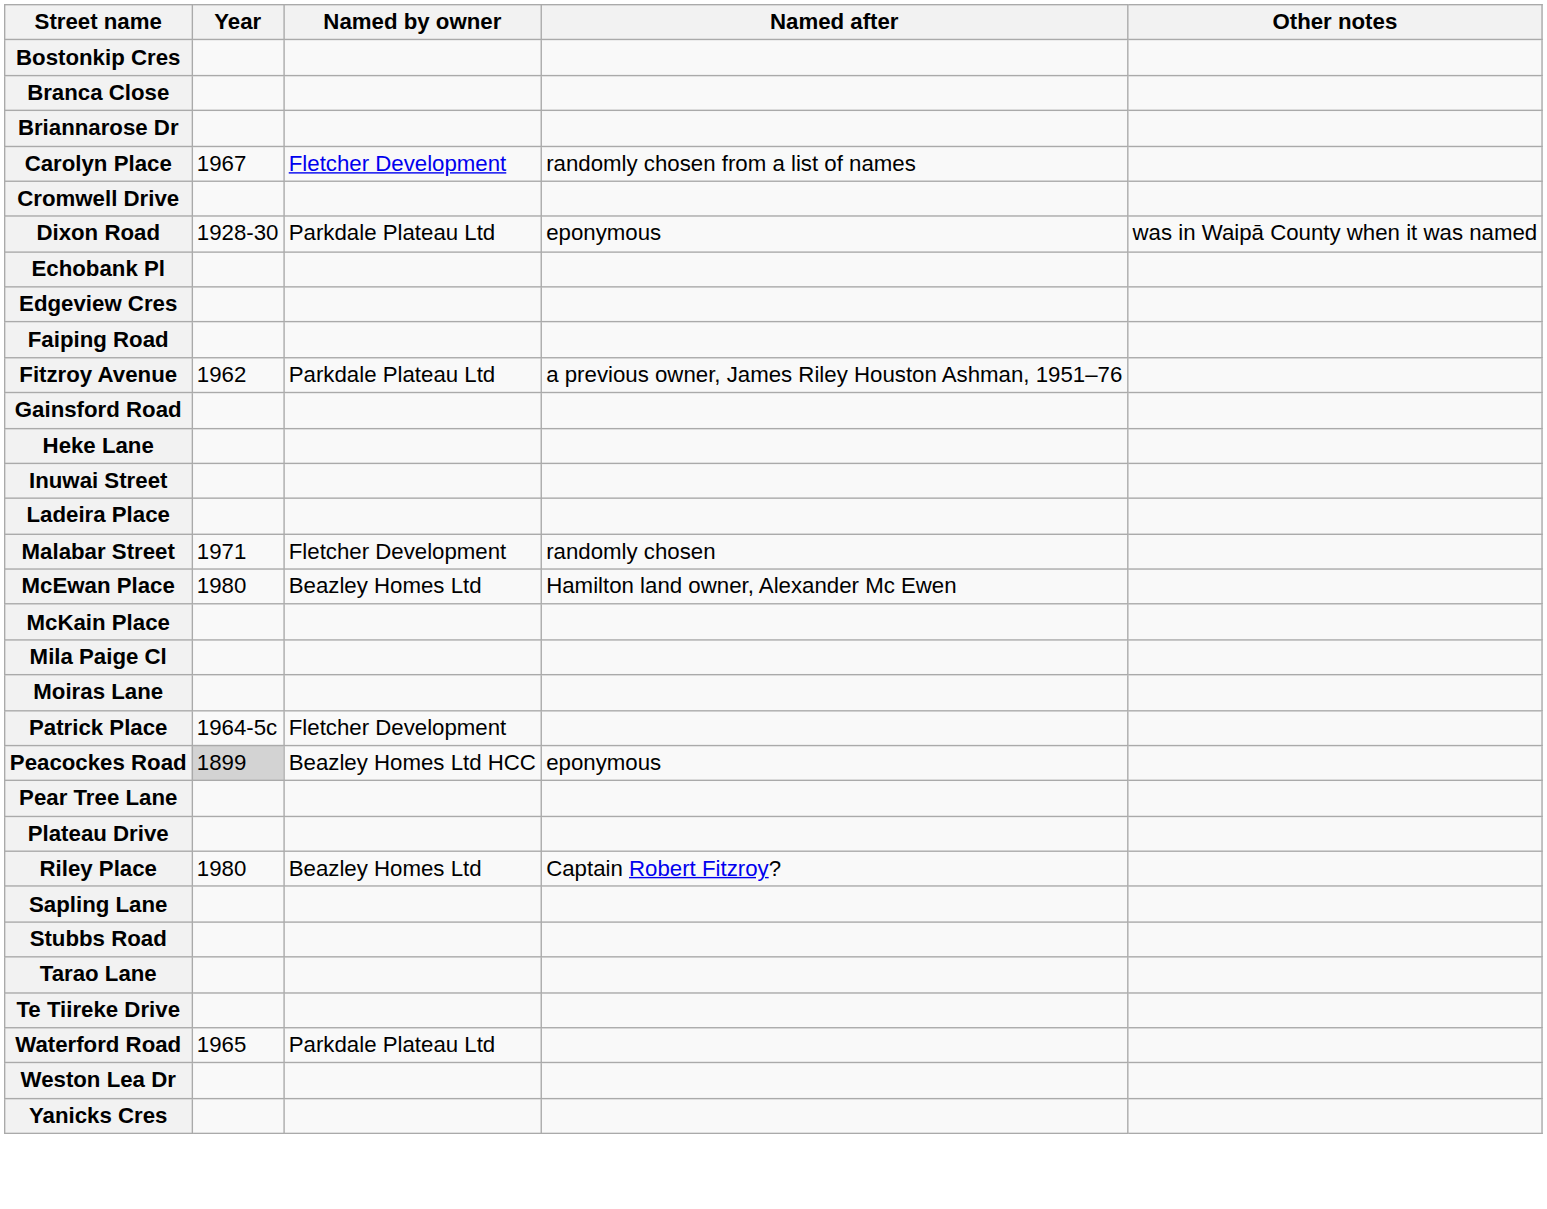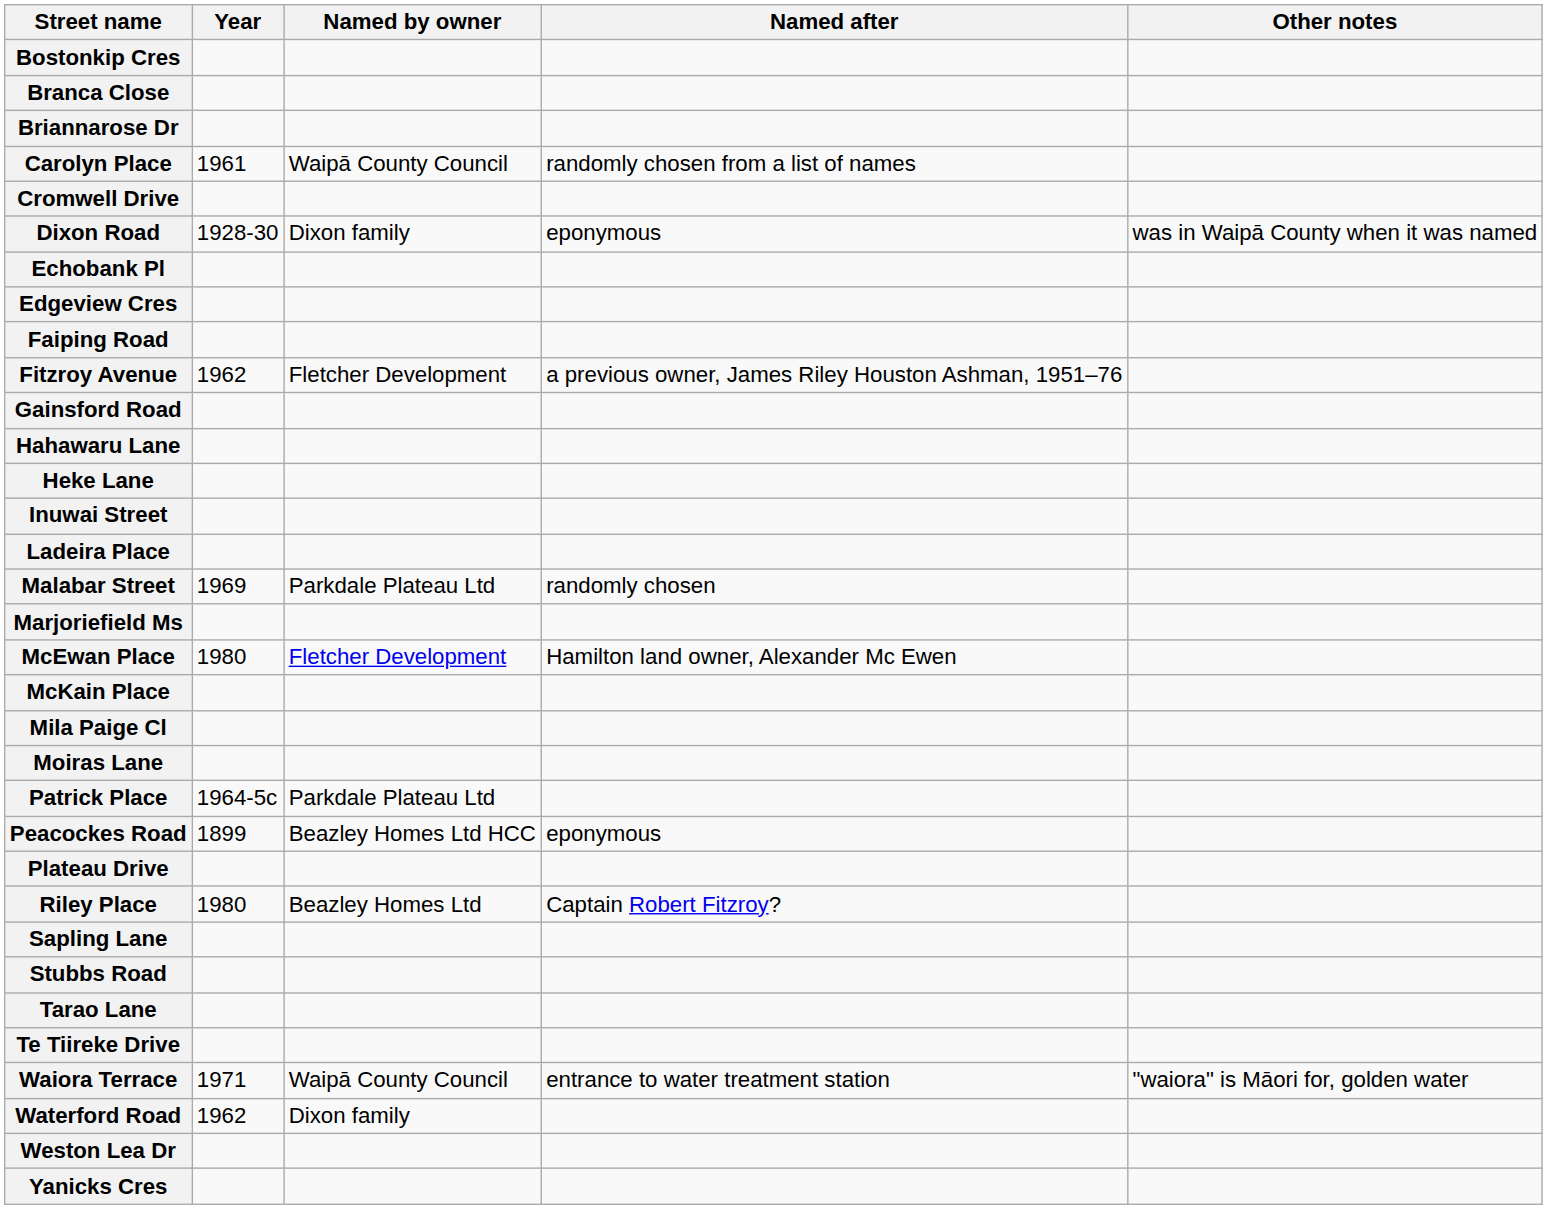Carolyn Place | Year: 1967 -> 1961
Carolyn Place | Named by owner: Fletcher Development -> Waipā County Council
Dixon Road | Named by owner: Parkdale Plateau Ltd -> Dixon family
Fitzroy Avenue | Named by owner: Parkdale Plateau Ltd -> Fletcher Development
+ row: Hahawaru Lane
Malabar Street | Year: 1971 -> 1969
Malabar Street | Named by owner: Fletcher Development -> Parkdale Plateau Ltd
+ row: Marjoriefield Ms
McEwan Place | Named by owner: Beazley Homes Ltd -> Fletcher Development
Patrick Place | Named by owner: Fletcher Development -> Parkdale Plateau Ltd
Peacockes Road | Year: lightgrey background -> no background
- row: Pear Tree Lane
+ row: Waiora Terrace | 1971 | Waipā County Council | entrance to water treatment station | "waiora" is Māori for, golden water
Waterford Road | Year: 1965 -> 1962
Waterford Road | Named by owner: Parkdale Plateau Ltd -> Dixon family
